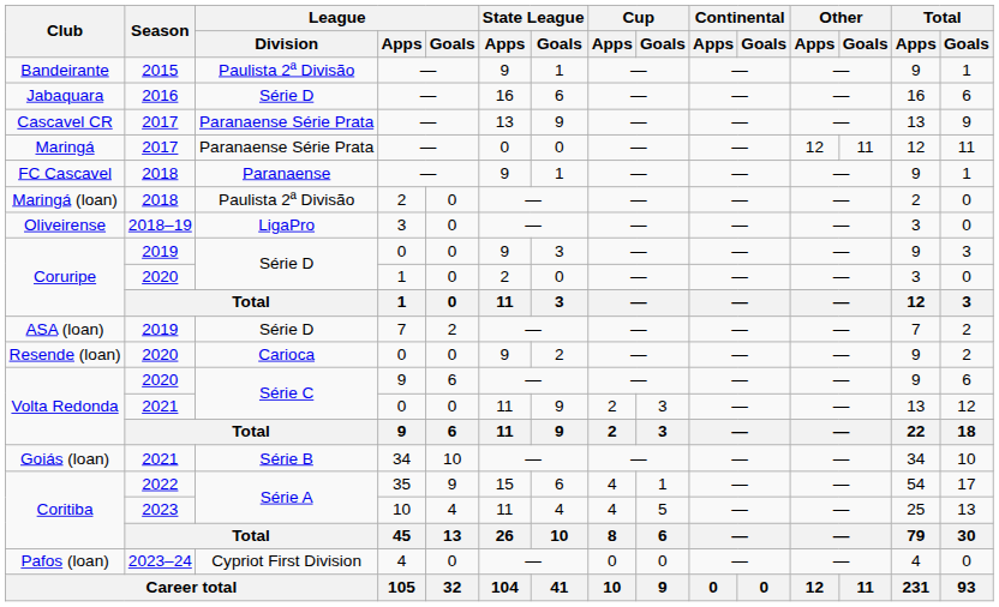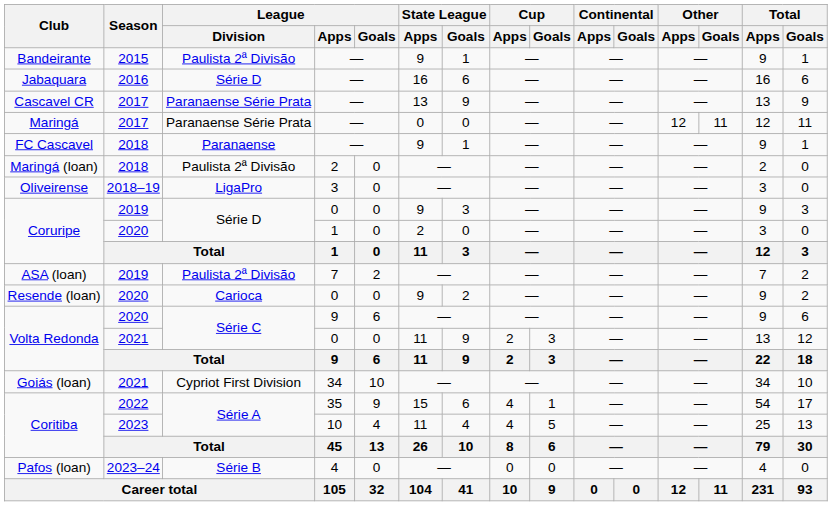ASA (loan) | League / Division: Série D -> Paulista 2ª Divisão
Goiás (loan) | League / Division: Série B -> Cypriot First Division
Pafos (loan) | League / Division: Cypriot First Division -> Série B
